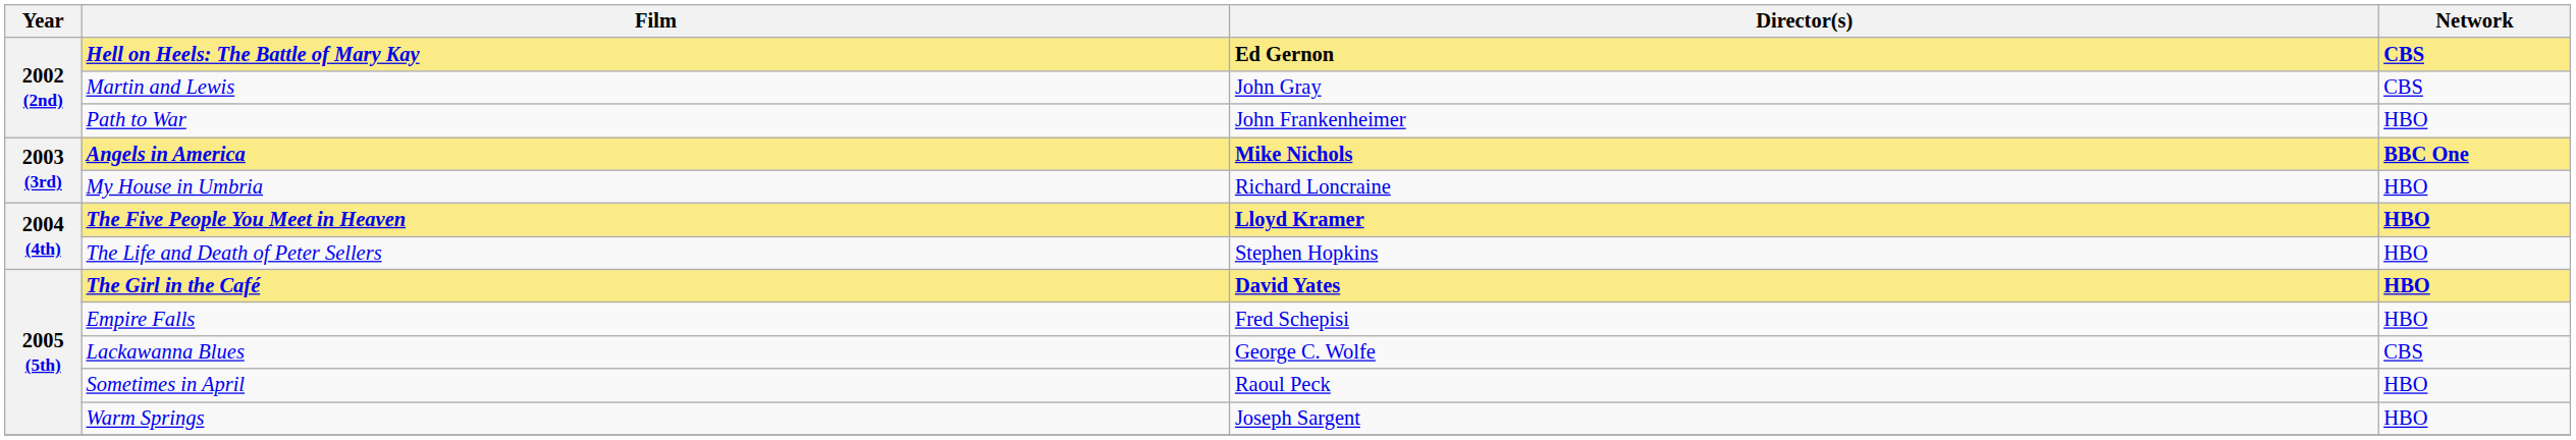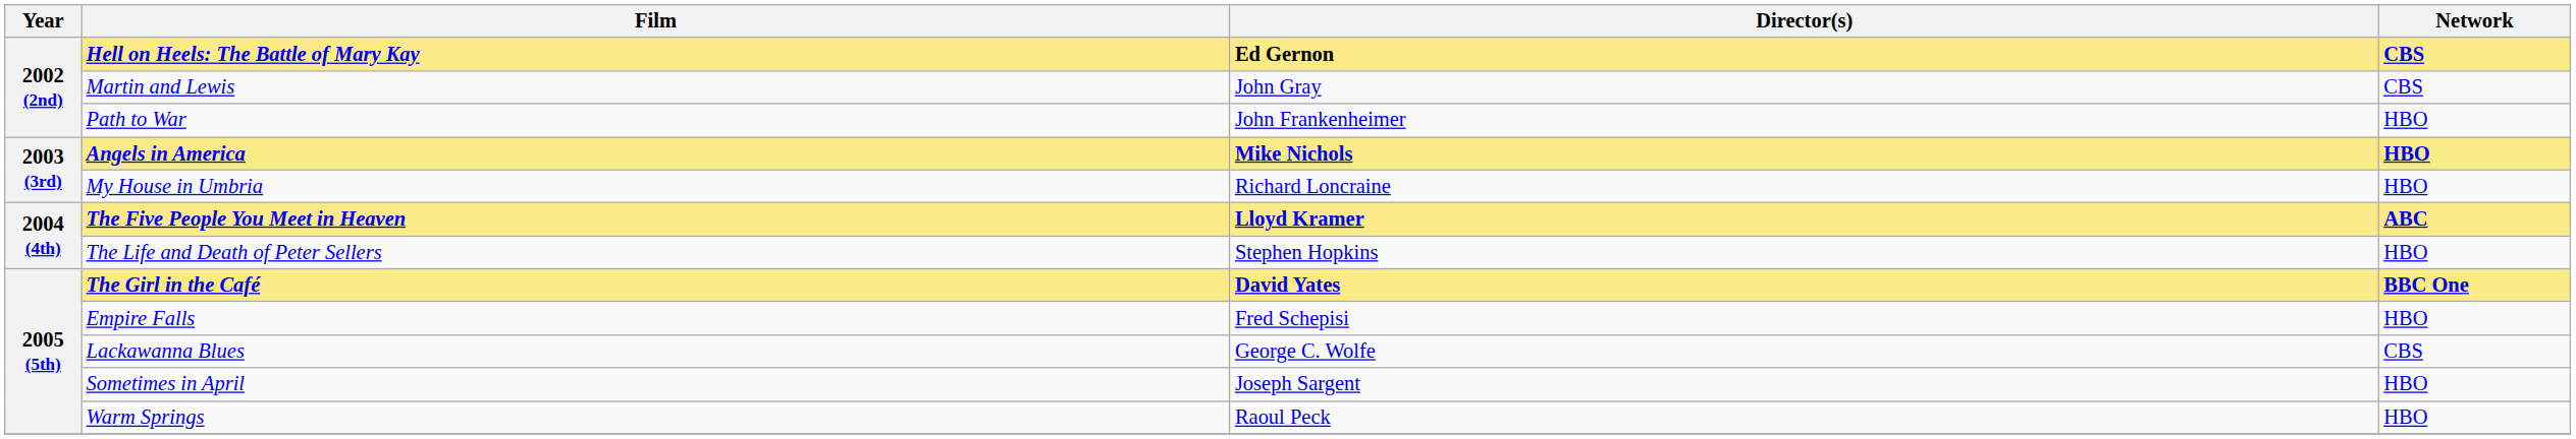Angels in America | Network: BBC One -> HBO
The Five People You Meet in Heaven | Network: HBO -> ABC
The Girl in the Café | Network: HBO -> BBC One
Sometimes in April | Director(s): Raoul Peck -> Joseph Sargent
Warm Springs | Director(s): Joseph Sargent -> Raoul Peck
